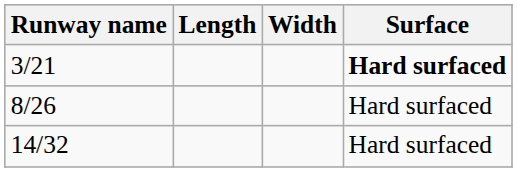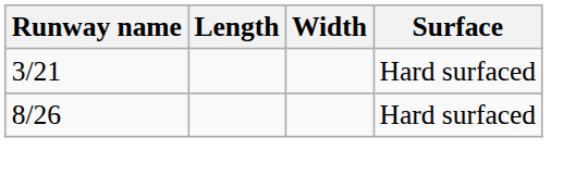3/21 | Surface: bold -> normal
- row: 14/32 | Hard surfaced
